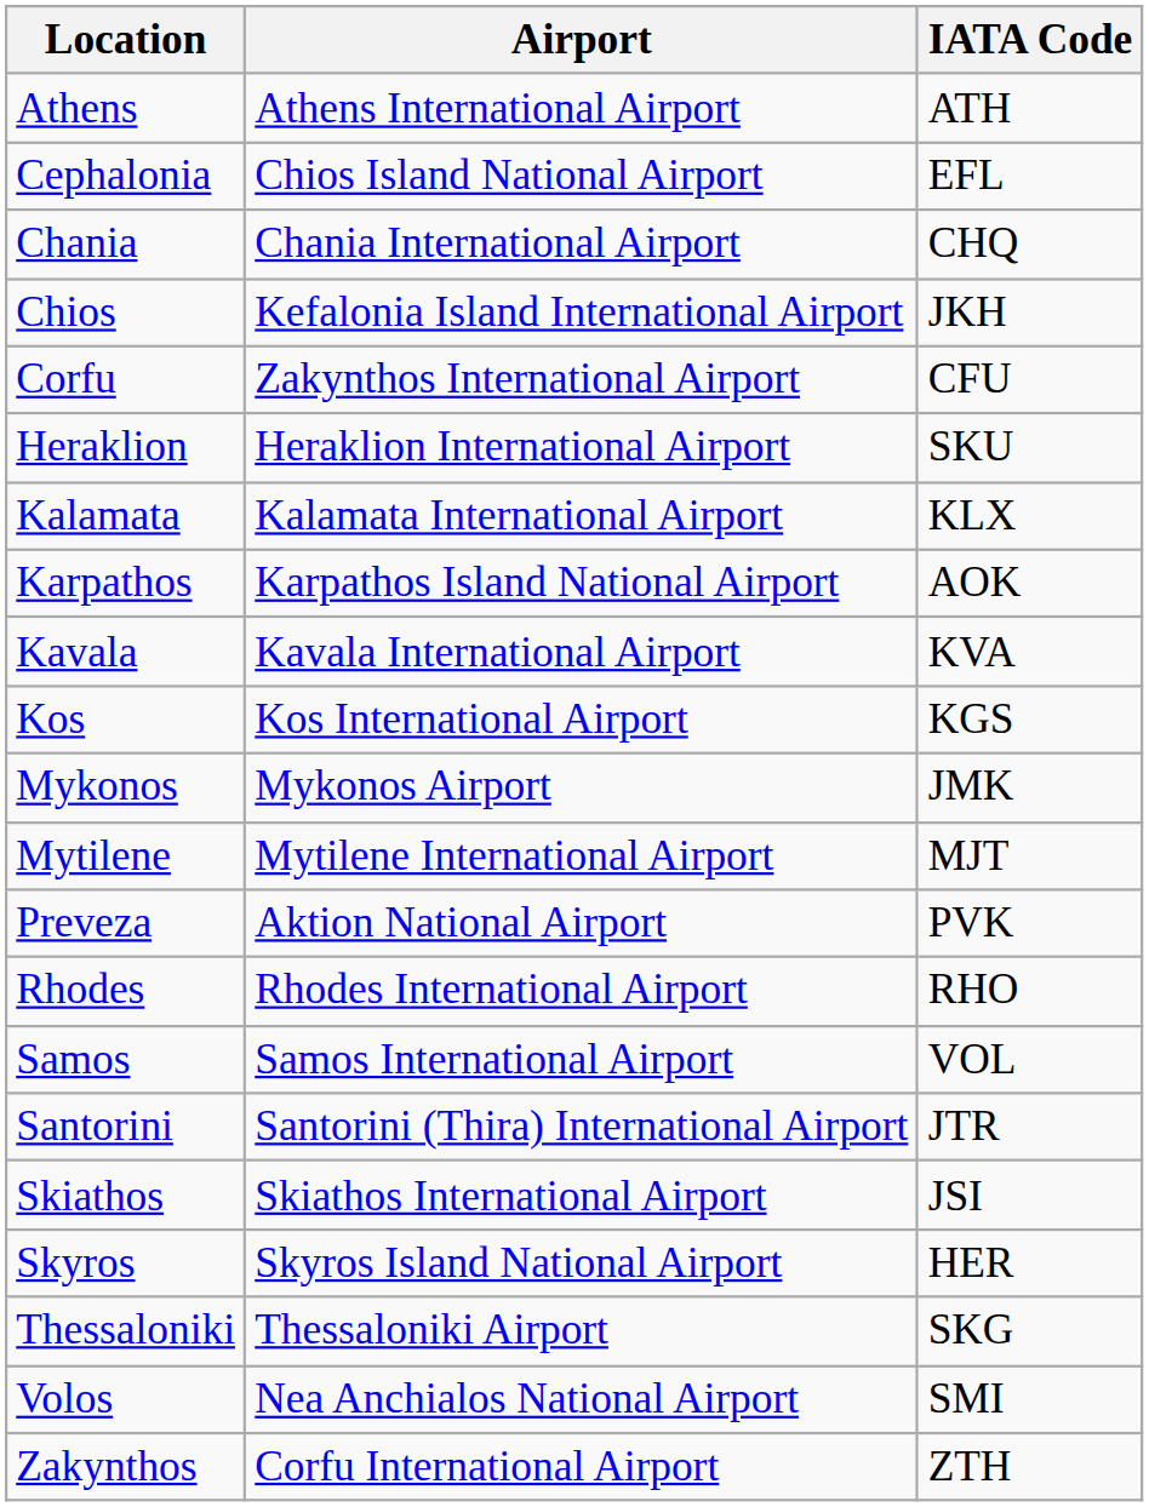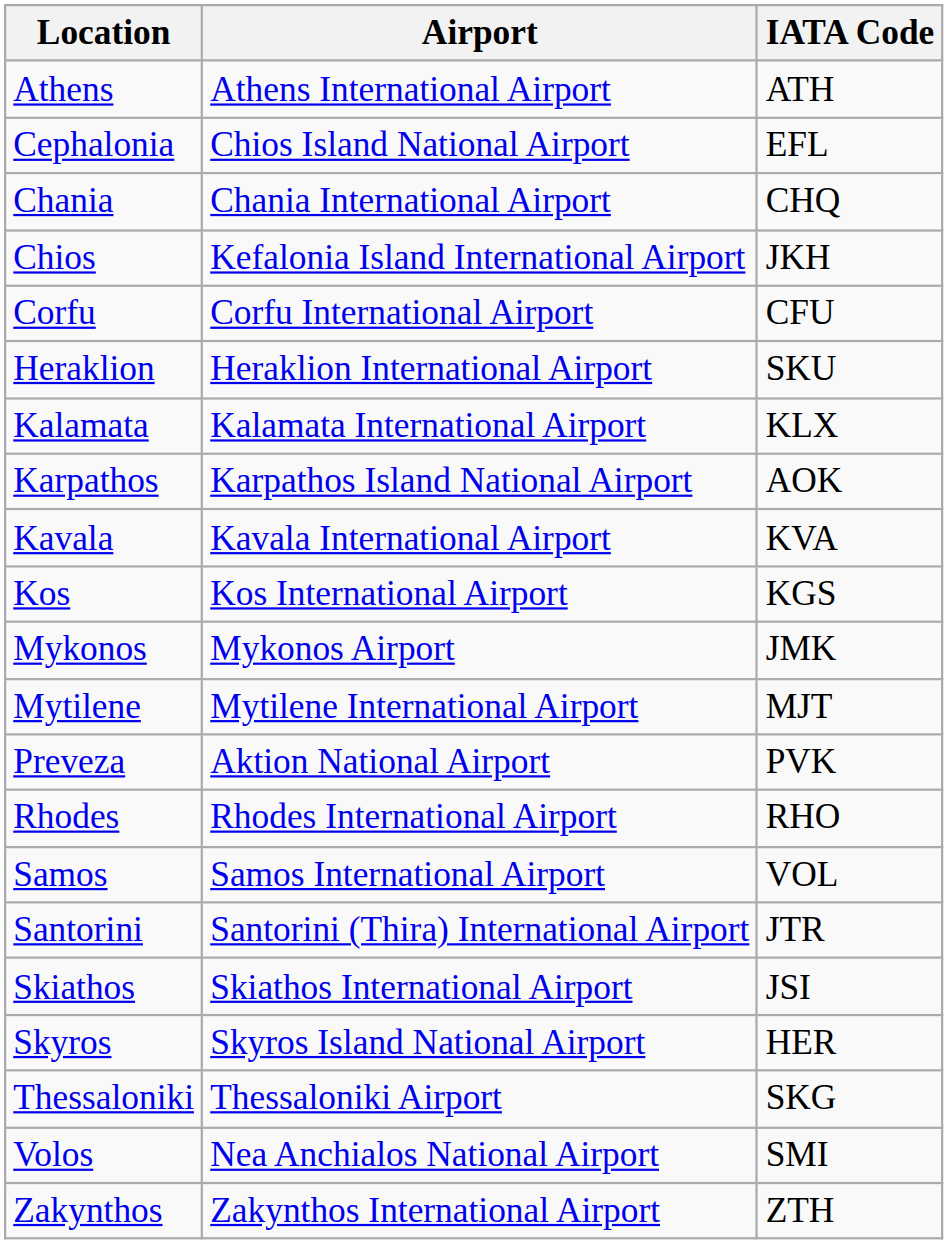Corfu | Airport: Zakynthos International Airport -> Corfu International Airport
Zakynthos | Airport: Corfu International Airport -> Zakynthos International Airport
